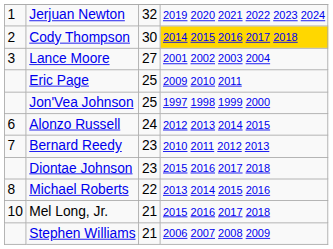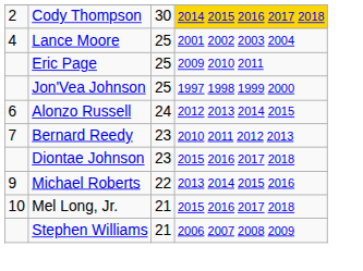- row: 1 | Jerjuan Newton | 32 | 2019 2020 2021 2022 2023 2024
Lance Moore | column 1: 3 -> 4
Lance Moore | column 3: 27 -> 25
Michael Roberts | column 1: 8 -> 9
